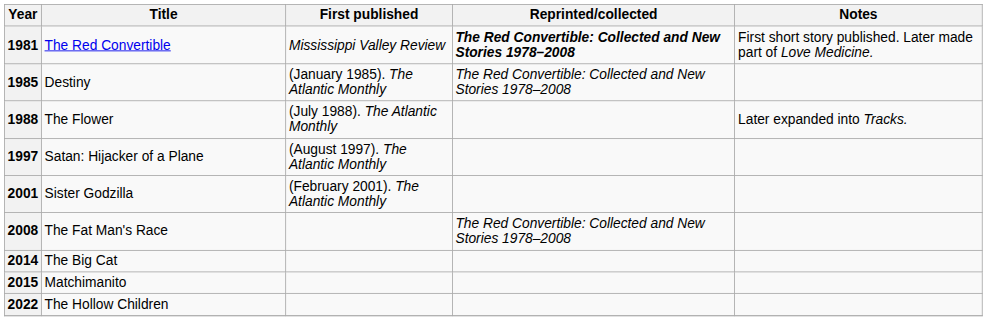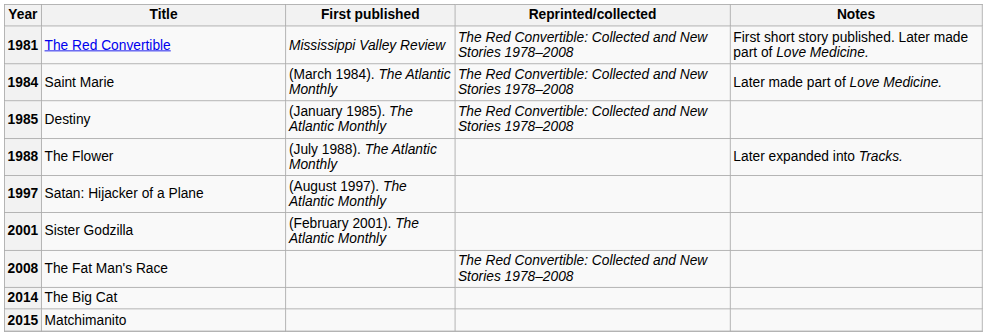1981 | Reprinted/collected: bold -> normal
+ row: 1984 | Saint Marie | (March 1984). The Atlantic Monthly | The Red Convertible: Collected and New Stories 1978–2008 | Later made part of Love Medicine.
- row: 2022 | The Hollow Children
